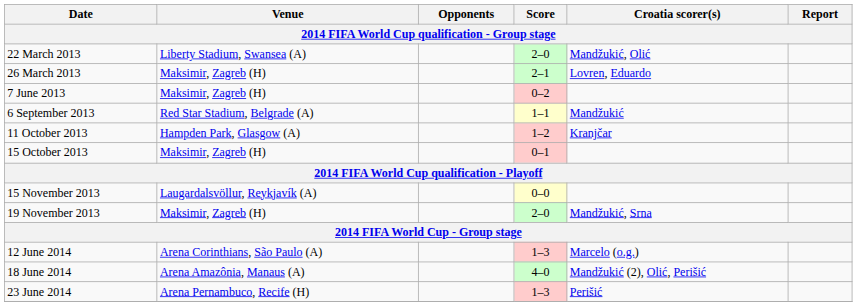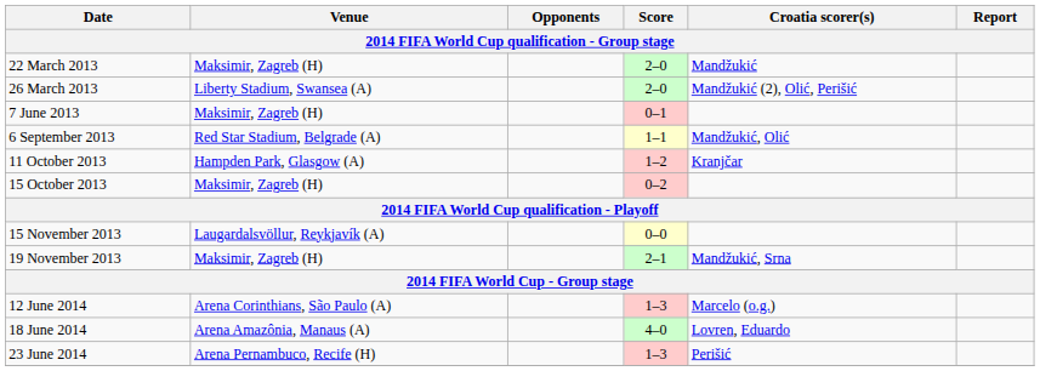22 March 2013 | Venue: Liberty Stadium, Swansea (A) -> Maksimir, Zagreb (H)
22 March 2013 | Croatia scorer(s): Mandžukić, Olić -> Mandžukić
26 March 2013 | Venue: Maksimir, Zagreb (H) -> Liberty Stadium, Swansea (A)
26 March 2013 | Score: 2–1 -> 2–0
26 March 2013 | Croatia scorer(s): Lovren, Eduardo -> Mandžukić (2), Olić, Perišić
7 June 2013 | Score: 0–2 -> 0–1
6 September 2013 | Croatia scorer(s): Mandžukić -> Mandžukić, Olić
15 October 2013 | Score: 0–1 -> 0–2
19 November 2013 | Score: 2–0 -> 2–1
18 June 2014 | Croatia scorer(s): Mandžukić (2), Olić, Perišić -> Lovren, Eduardo
